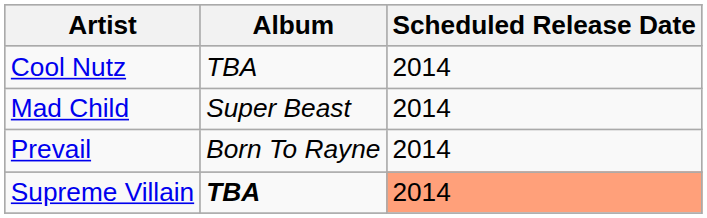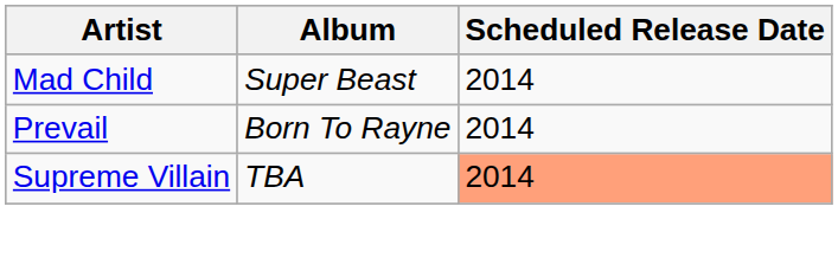- row: Cool Nutz | TBA | 2014
Supreme Villain | Album: bold -> normal
